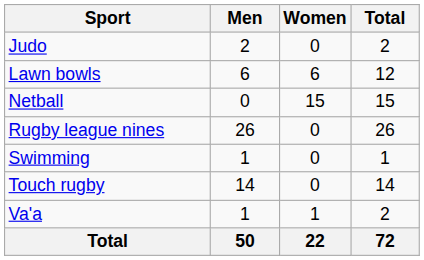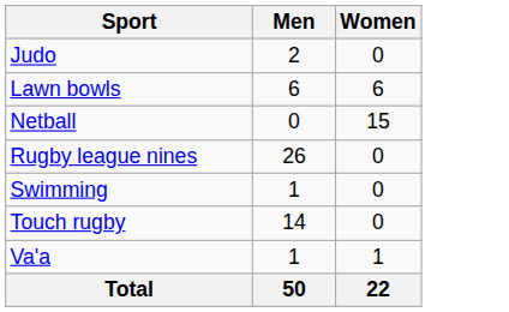- column: Total | 2 | 12 | 15 | 26 | 1 | 14 | 2 | 72
